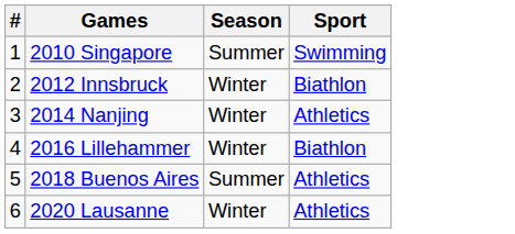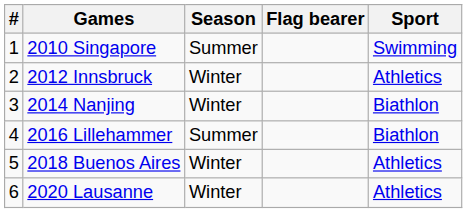+ column: Flag bearer
2012 Innsbruck | Sport: Biathlon -> Athletics
2014 Nanjing | Sport: Athletics -> Biathlon
2016 Lillehammer | Season: Winter -> Summer
2018 Buenos Aires | Season: Summer -> Winter
